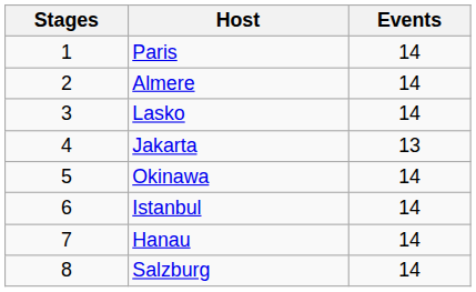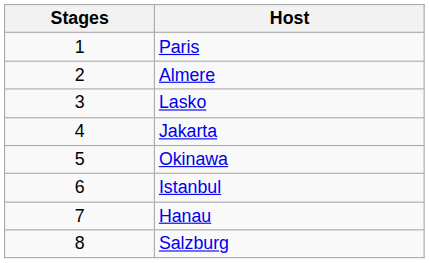- column: Events | 14 | 14 | 14 | 13 | 14 | 14 | 14 | 14
